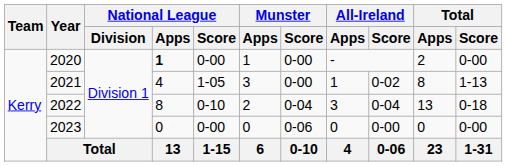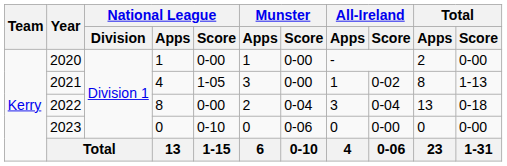2020 | National League / Apps: bold -> normal
2022 | National League / Score: 0-10 -> 0-00
2023 | National League / Score: 0-00 -> 0-10
